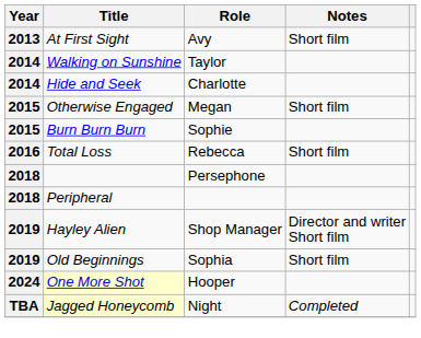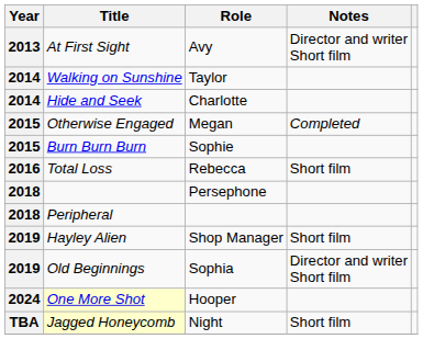At First Sight | Notes: Short film -> Director and writer Short film
Otherwise Engaged | Notes: Short film -> Completed
Hayley Alien | Notes: Director and writer Short film -> Short film
Old Beginnings | Notes: Short film -> Director and writer Short film
Jagged Honeycomb | Notes: Completed -> Short film
